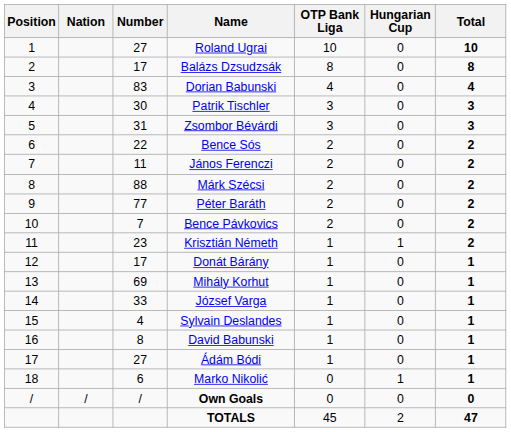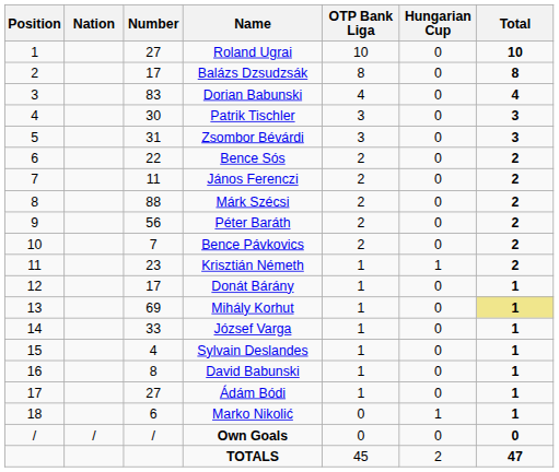Péter Baráth | Number: 77 -> 56
Mihály Korhut | Total: no background -> khaki background
